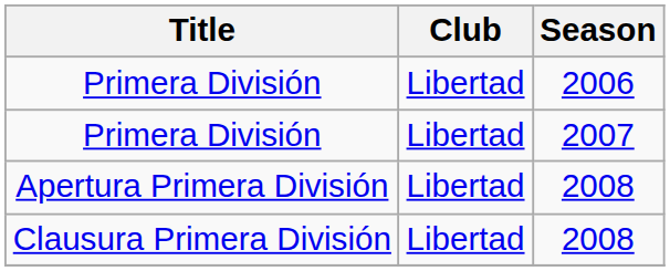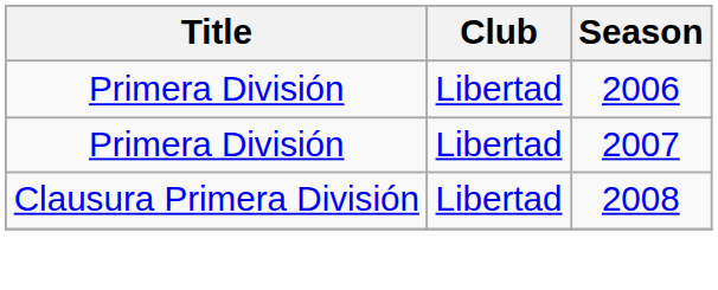- row: Apertura Primera División | Libertad | 2008
